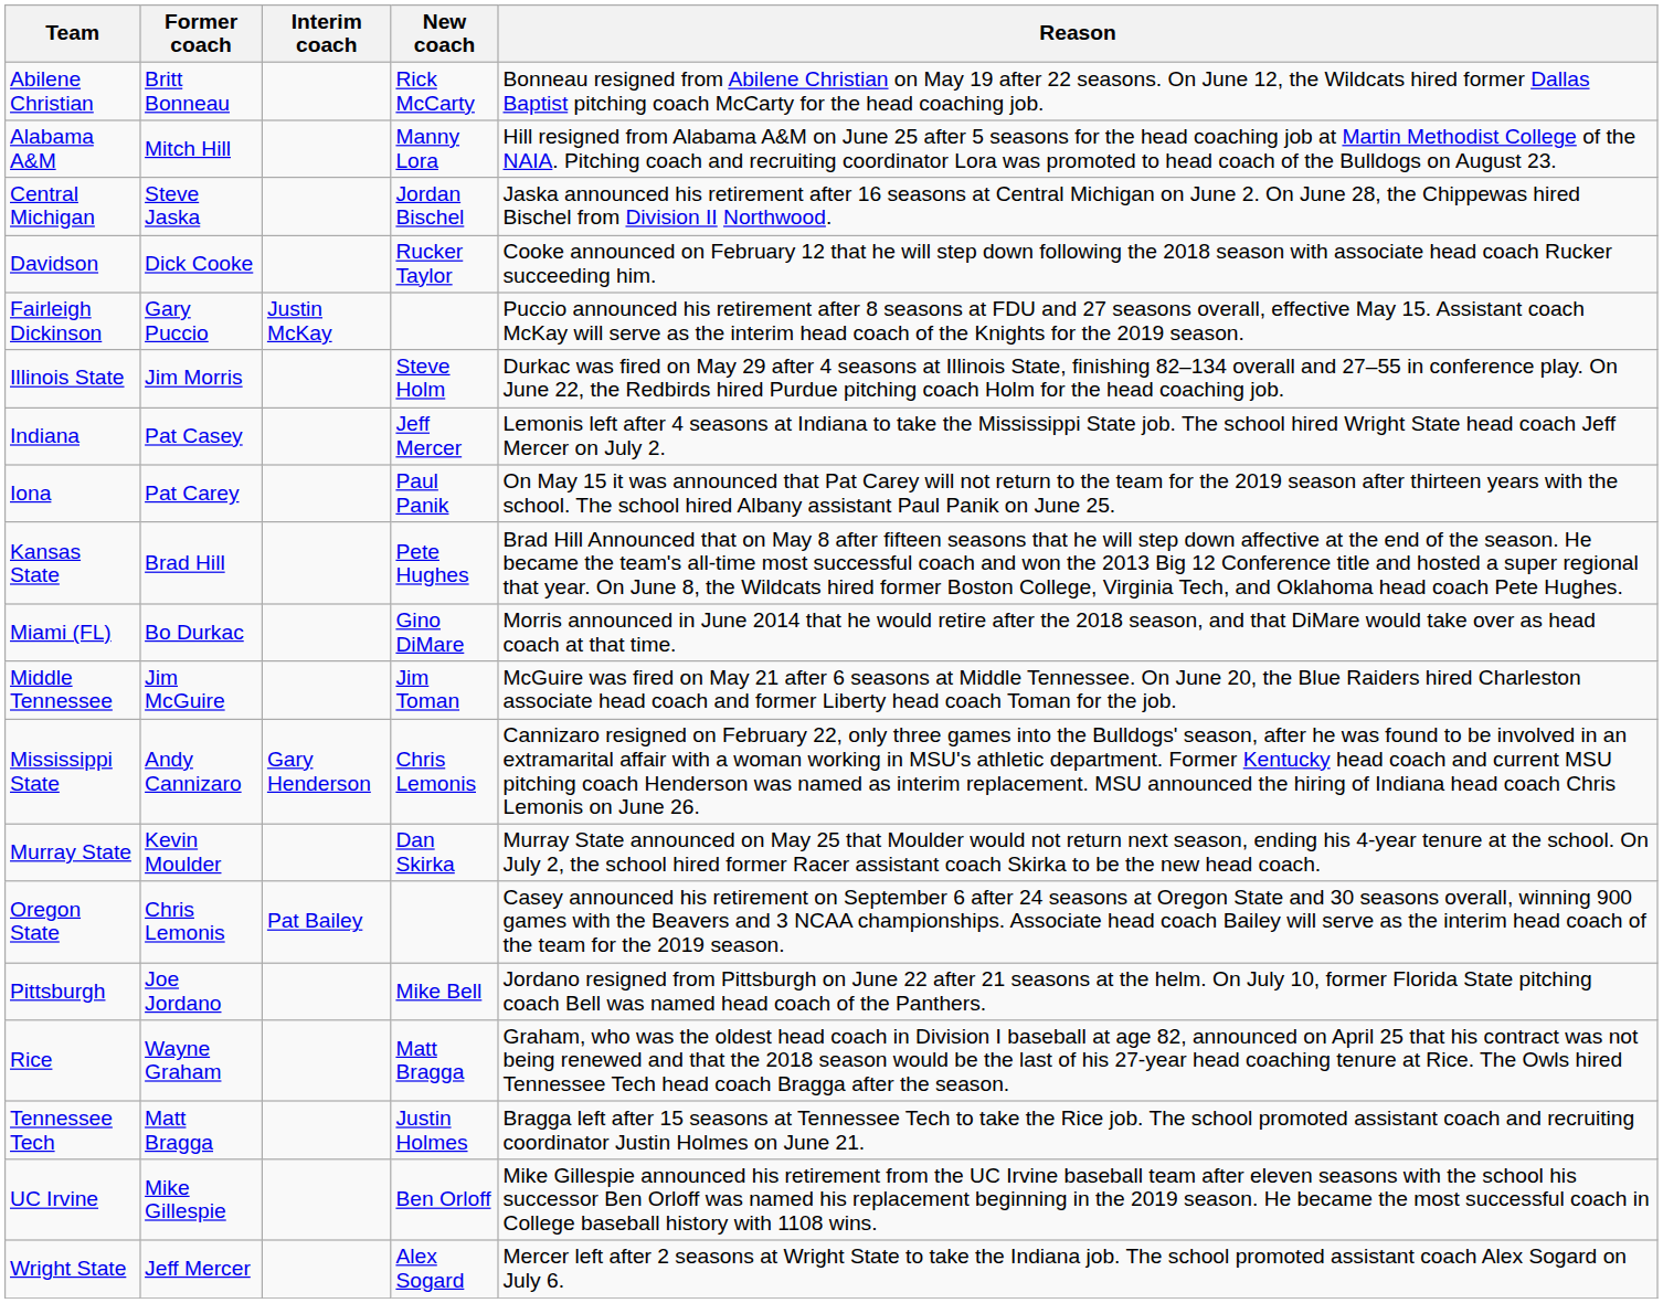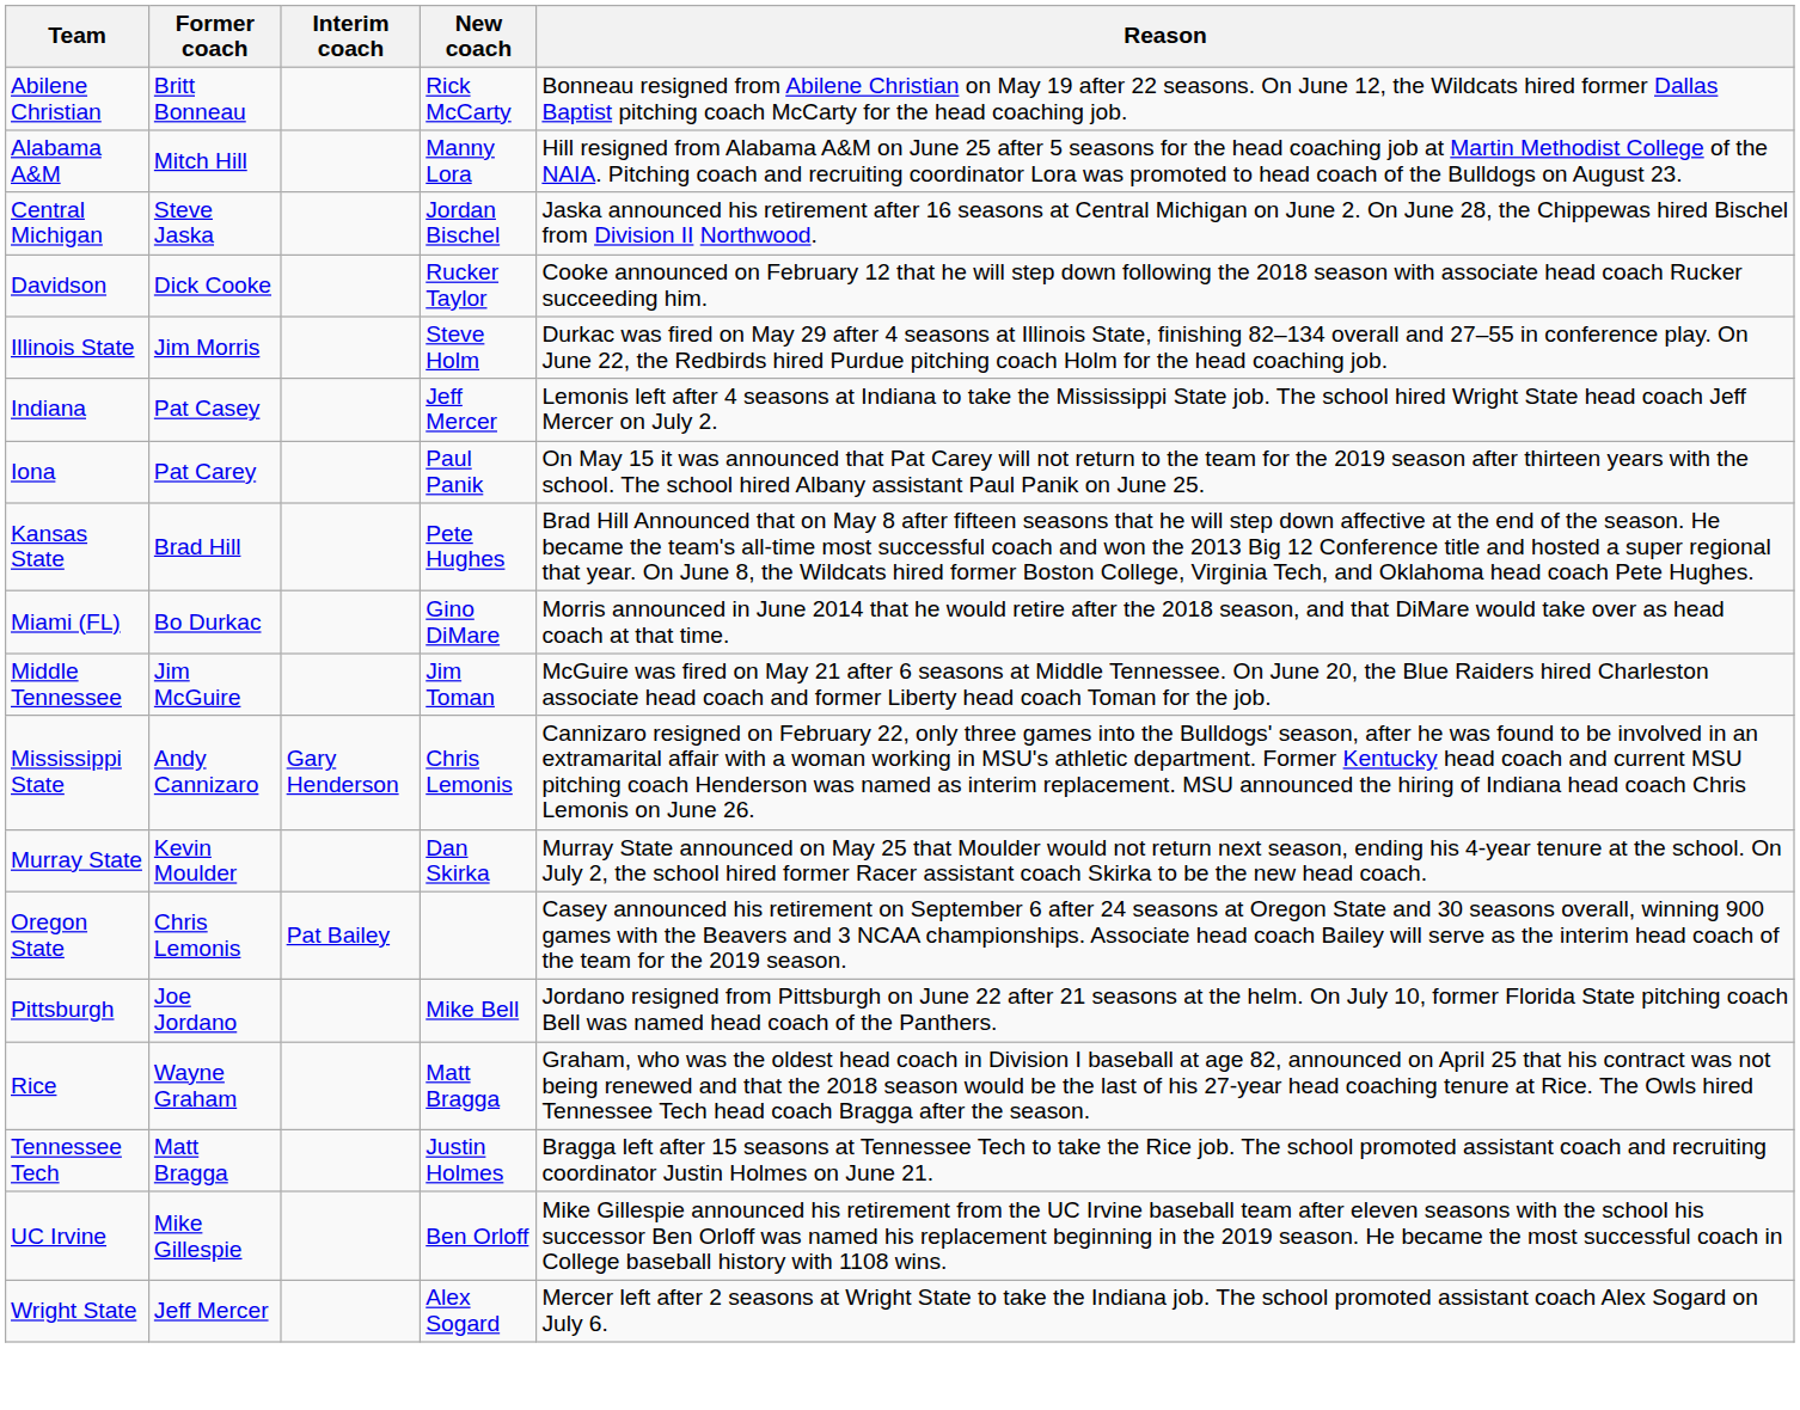- row: Fairleigh Dickinson | Gary Puccio | Justin McKay | Puccio announced his retirement after 8 seasons at FDU and 27 seasons overall, effective May 15. Assistant coach McKay will serve as the interim head coach of the Knights for the 2019 season.
